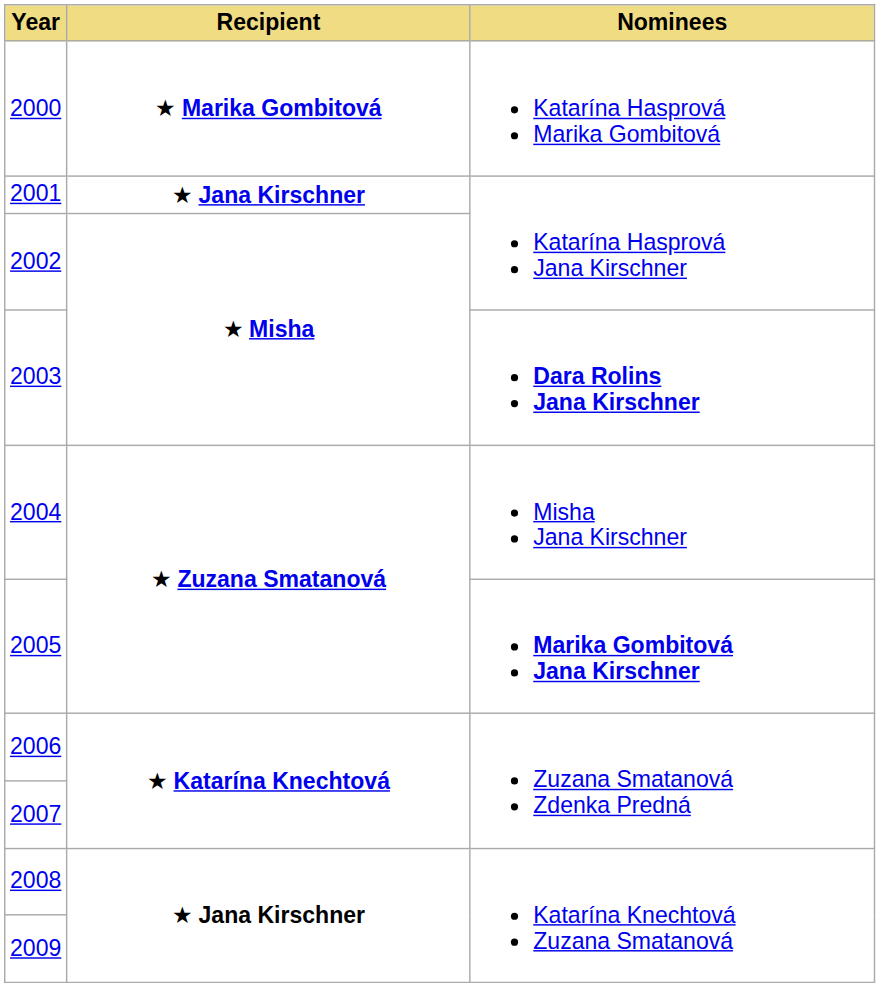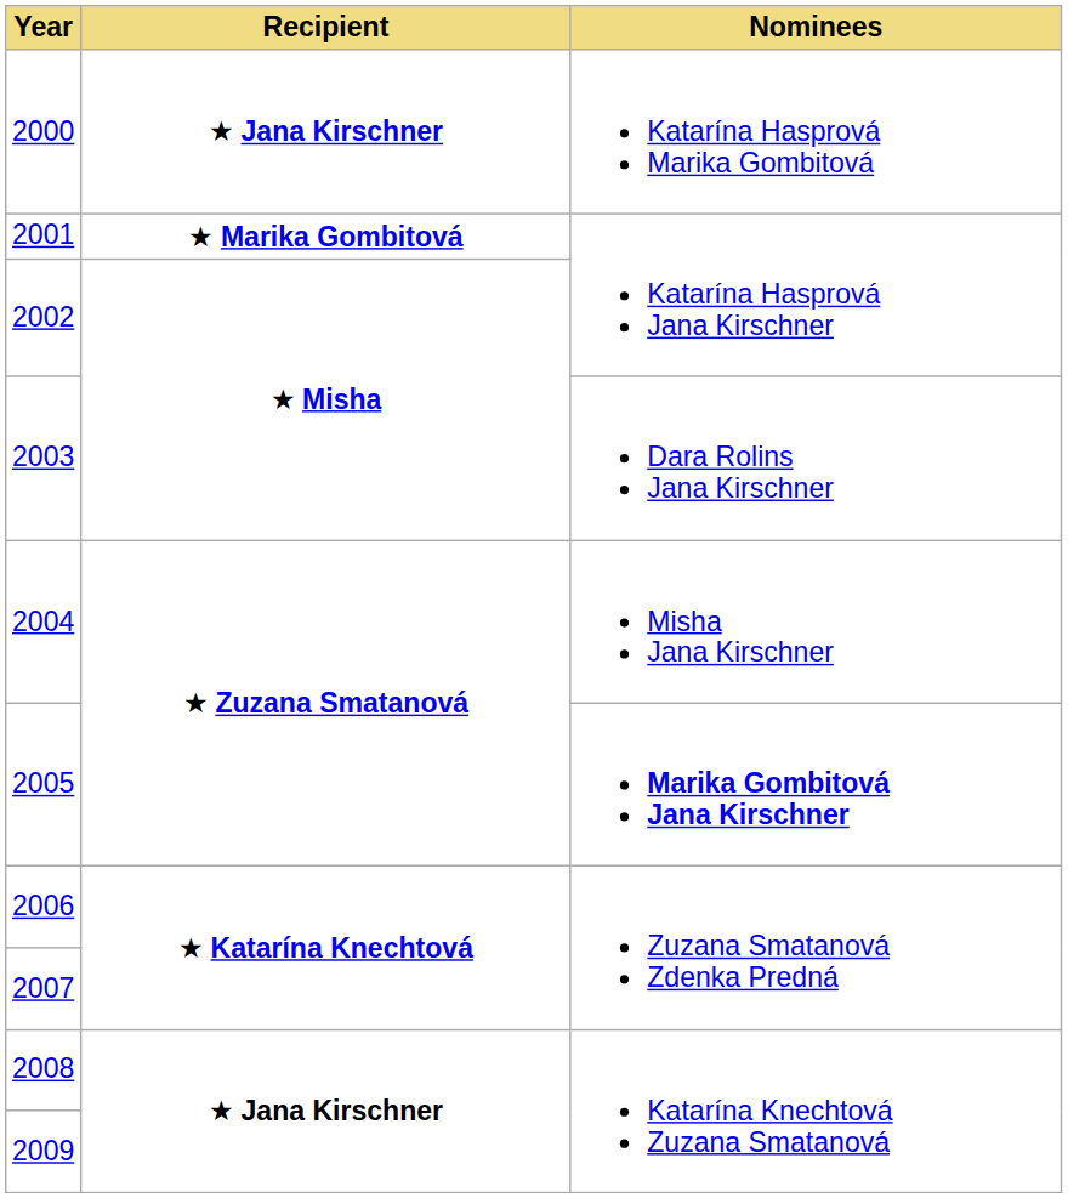2000 | Recipient: ★ Marika Gombitová -> ★ Jana Kirschner
2001 | Recipient: ★ Jana Kirschner -> ★ Marika Gombitová
2003 | Nominees: bold -> normal
